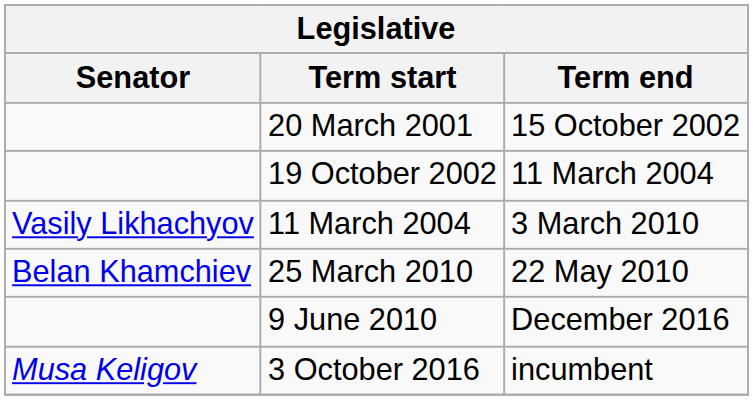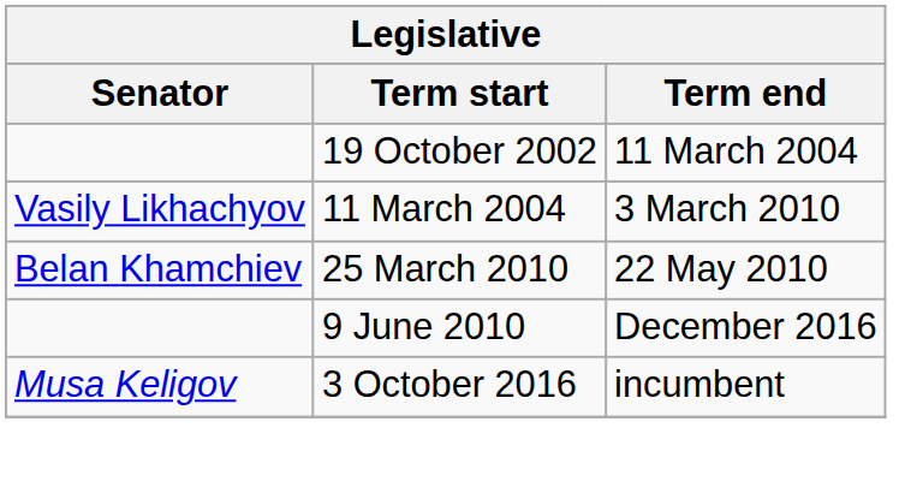- row: 20 March 2001 | 15 October 2002
